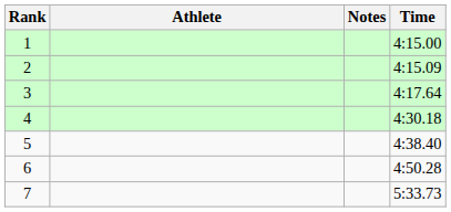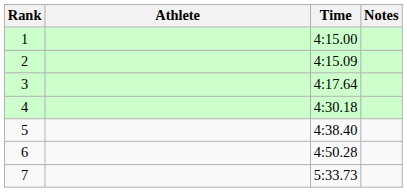columns swapped: Time <-> Notes
